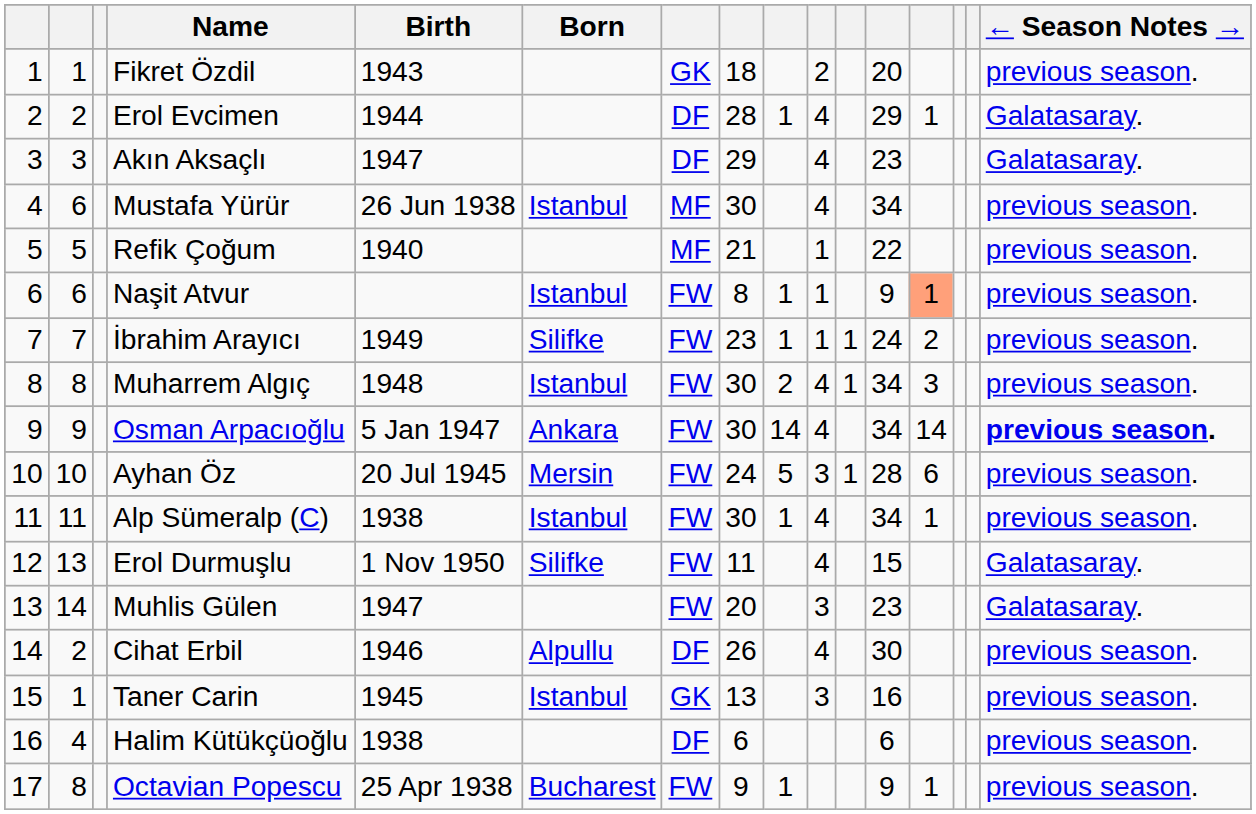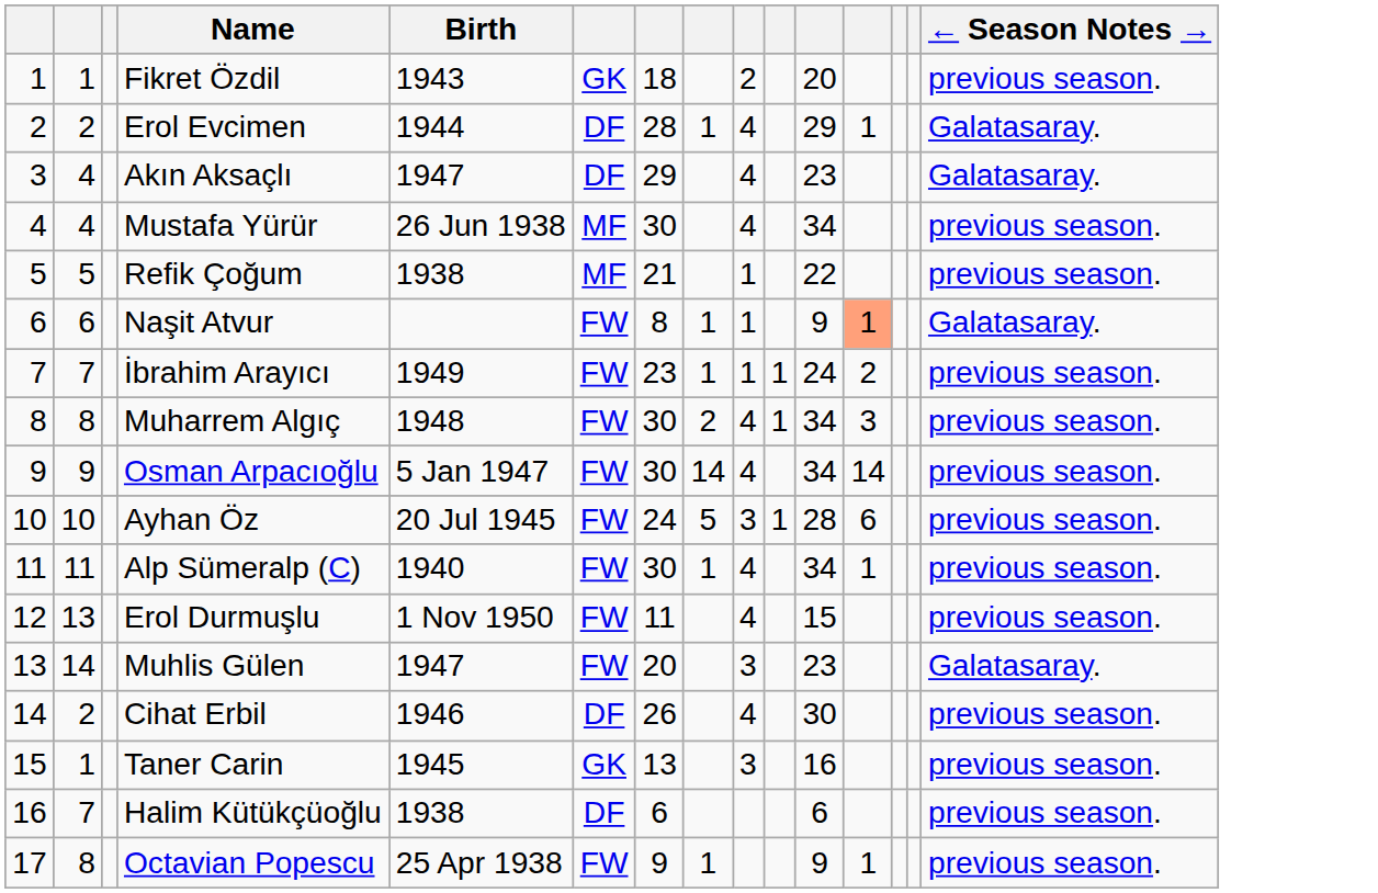- column: Born | Istanbul | Istanbul | Silifke | Istanbul | Ankara | Mersin | Istanbul | Silifke | Alpullu | Istanbul | Bucharest
Akın Aksaçlı | column 2: 3 -> 4
Mustafa Yürür | column 2: 6 -> 4
Refik Çoğum | Birth: 1940 -> 1938
Naşit Atvur | ← Season Notes →: previous season. -> Galatasaray.
Osman Arpacıoğlu | ← Season Notes →: bold -> normal
Alp Sümeralp (C) | Birth: 1938 -> 1940
Erol Durmuşlu | ← Season Notes →: Galatasaray. -> previous season.
Halim Kütükçüoğlu | column 2: 4 -> 7
